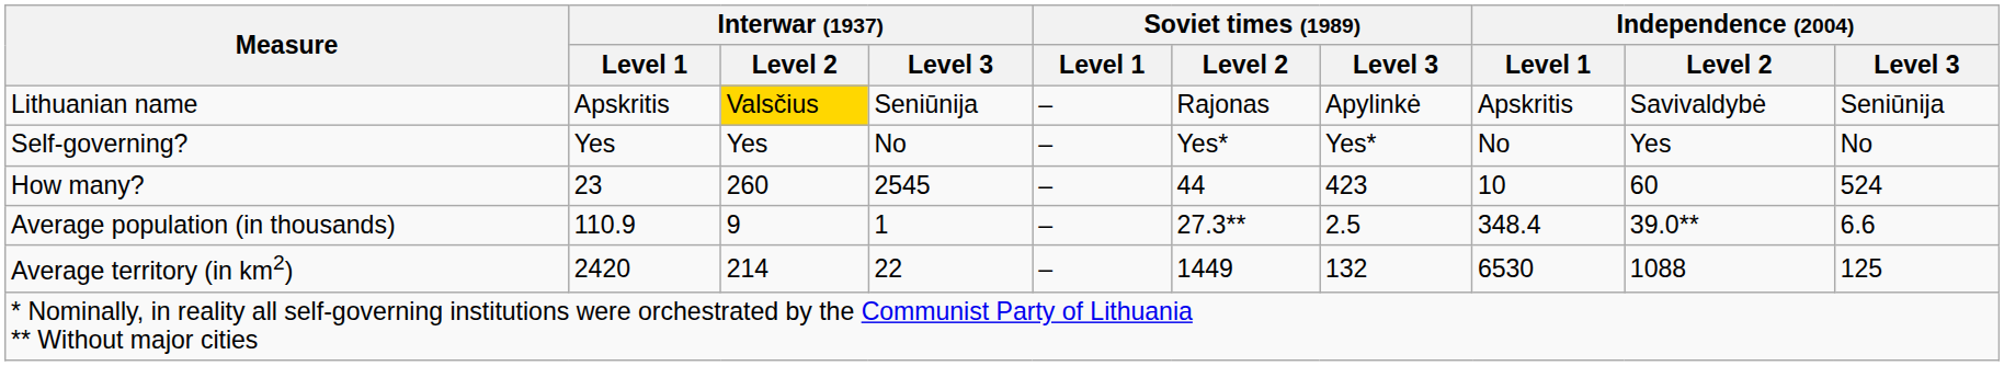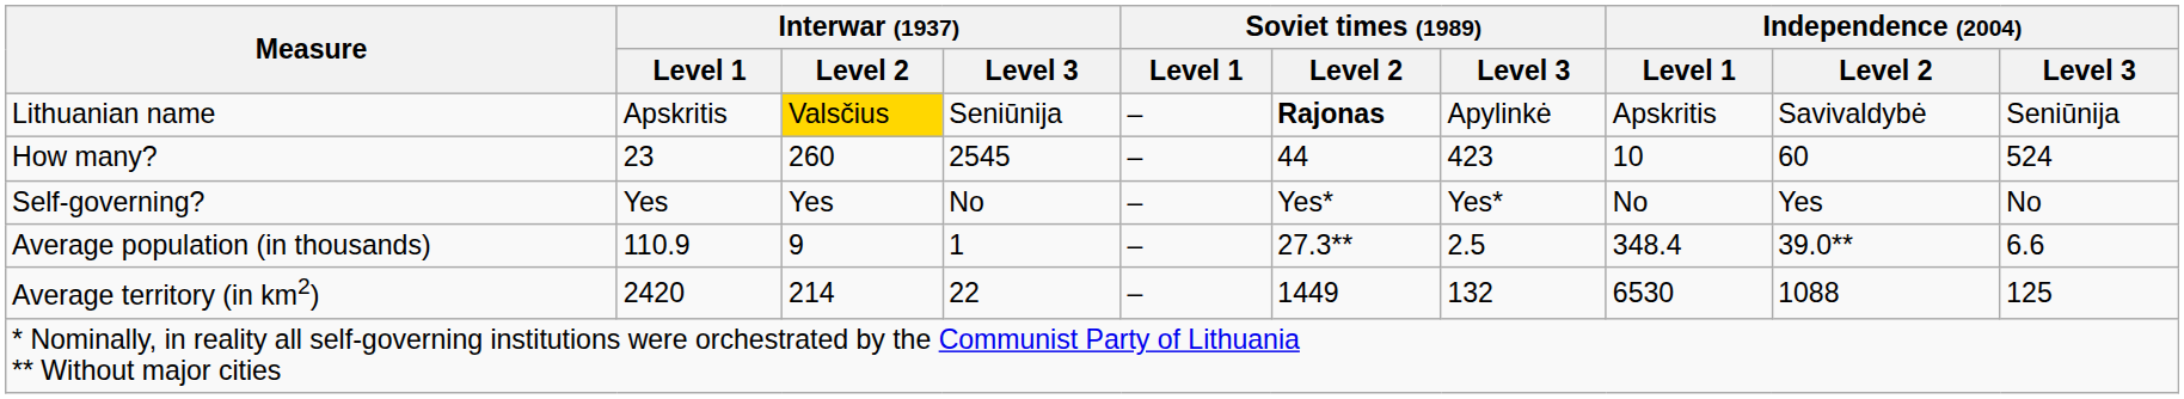Lithuanian name | Soviet times (1989) / Level 2: normal -> bold
rows swapped: How many? <-> Self-governing?
